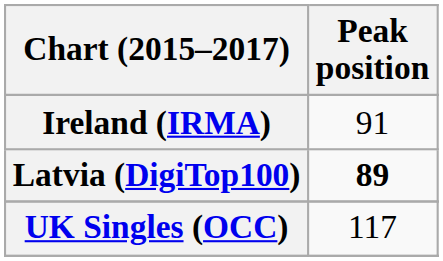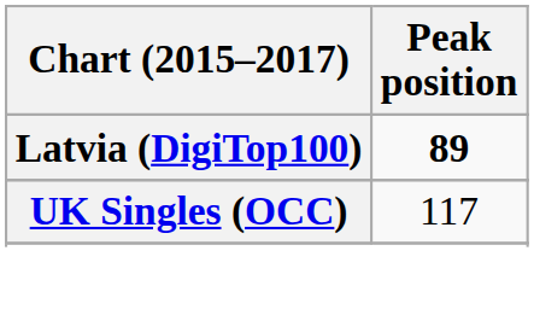- row: Ireland (IRMA) | 91
